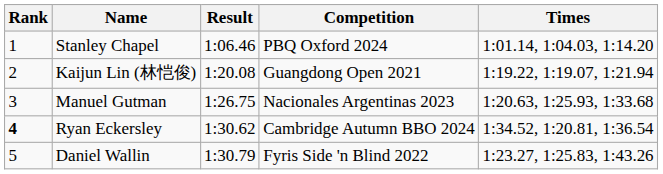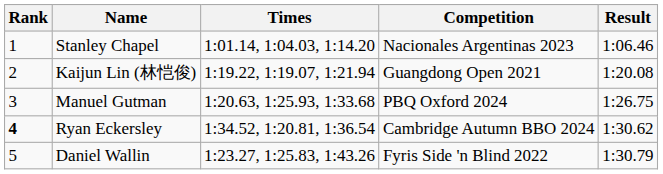columns swapped: Result <-> Times
Stanley Chapel | Competition: PBQ Oxford 2024 -> Nacionales Argentinas 2023
Manuel Gutman | Competition: Nacionales Argentinas 2023 -> PBQ Oxford 2024
